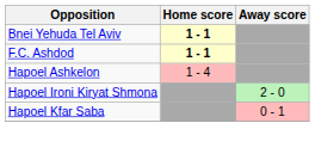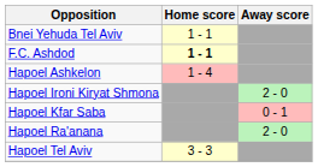Bnei Yehuda Tel Aviv | Home score: bold -> normal
+ row: Hapoel Ra'anana | 2 - 0
+ row: Hapoel Tel Aviv | 3 - 3
